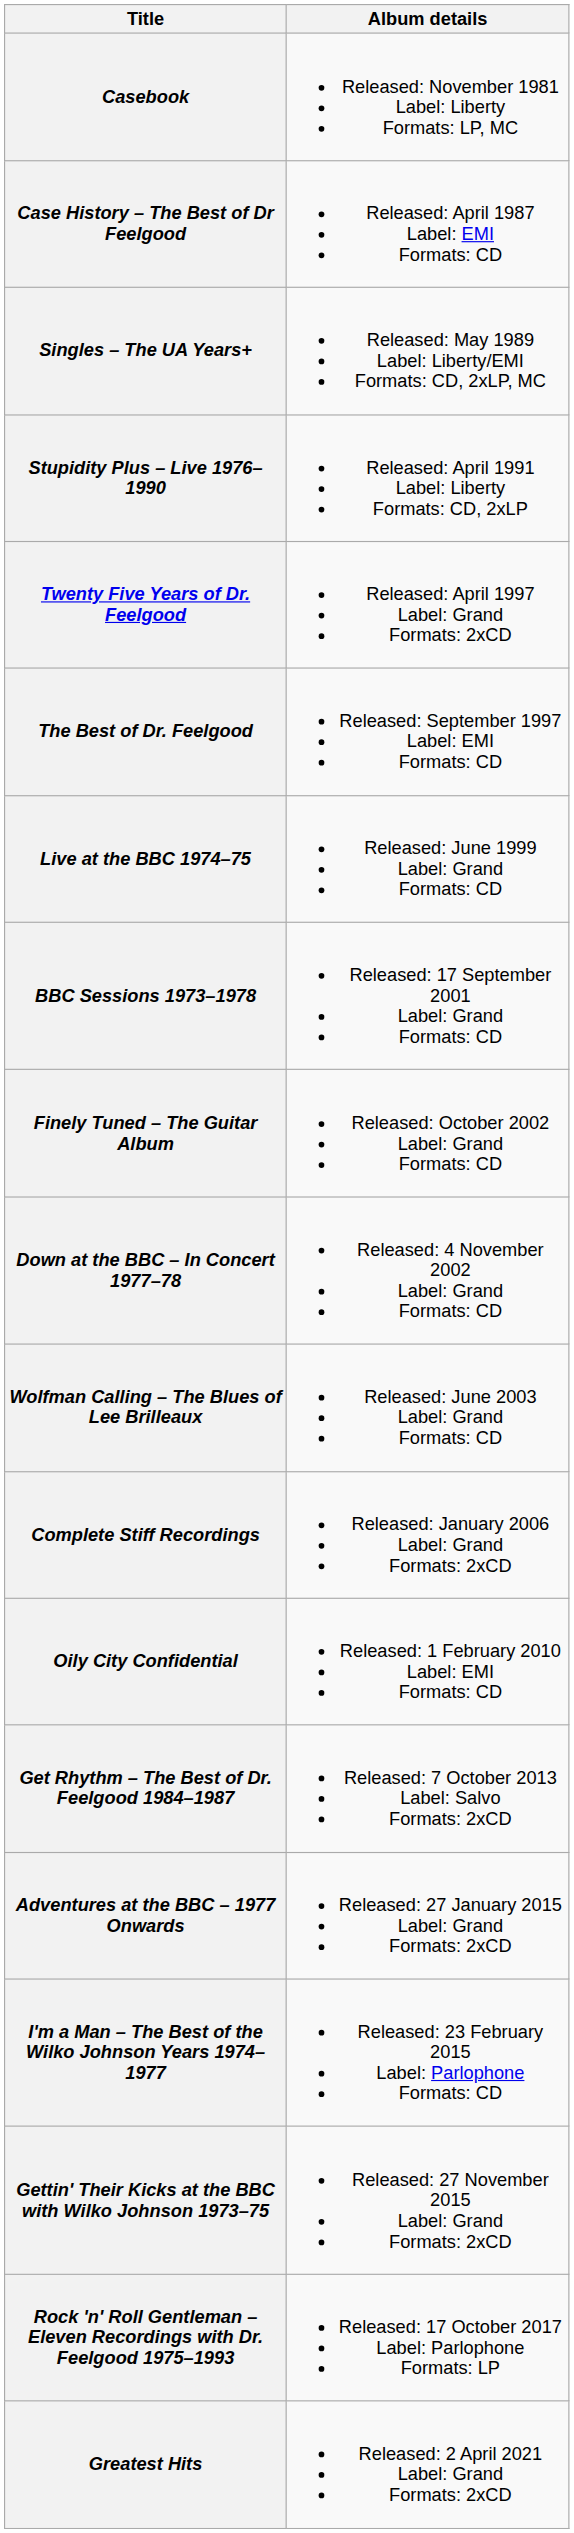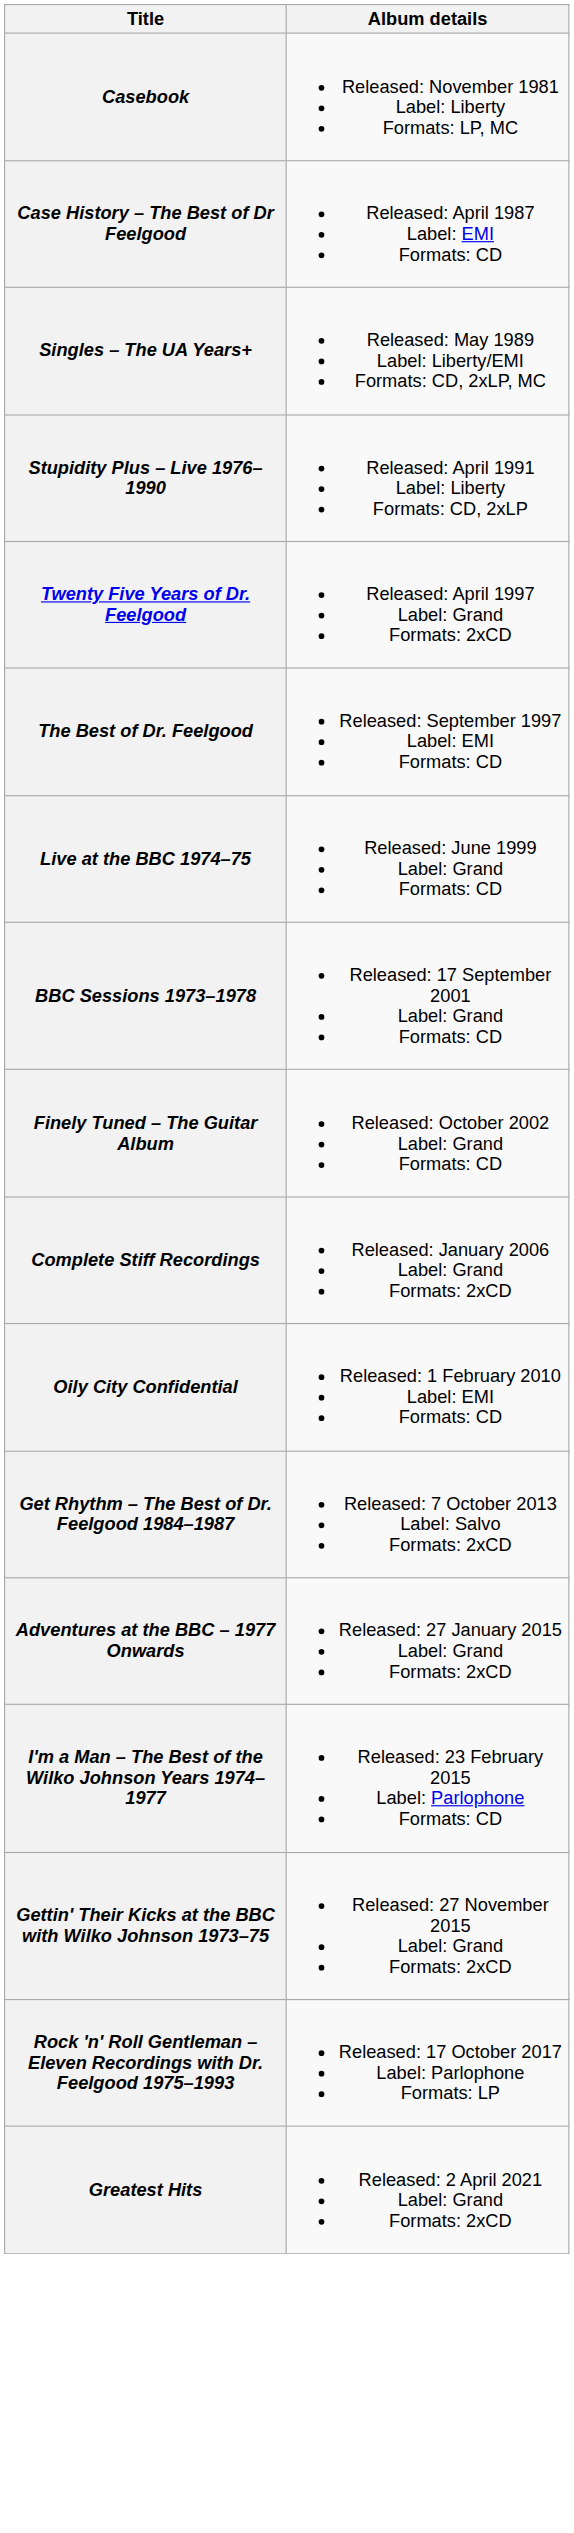- row: Down at the BBC – In Concert 1977–78 | Released: 4 November 2002 Label: Grand Formats: CD
- row: Wolfman Calling – The Blues of Lee Brilleaux | Released: June 2003 Label: Grand Formats: CD
